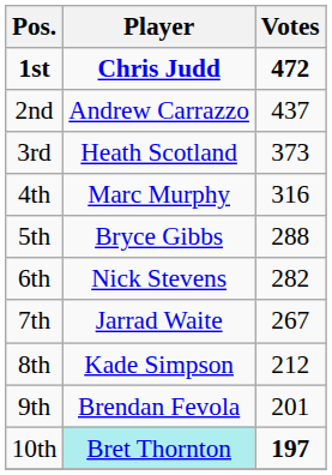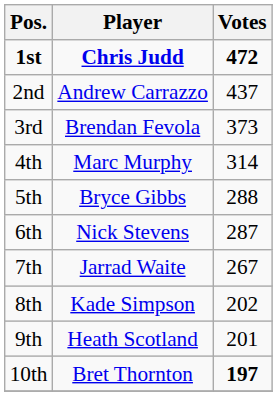3rd | Player: Heath Scotland -> Brendan Fevola
4th | Votes: 316 -> 314
6th | Votes: 282 -> 287
8th | Votes: 212 -> 202
9th | Player: Brendan Fevola -> Heath Scotland
10th | Player: paleturquoise background -> no background
